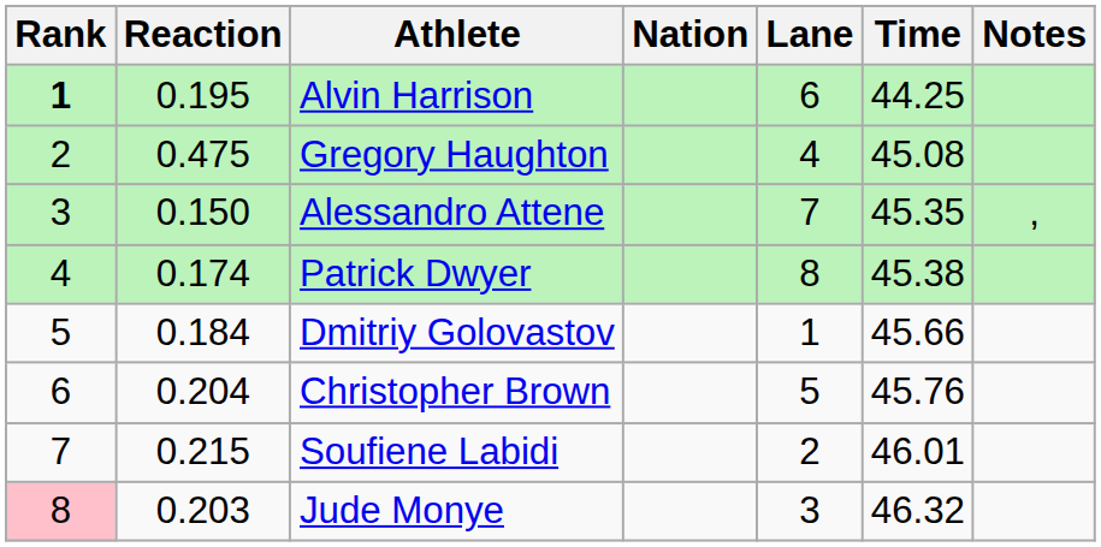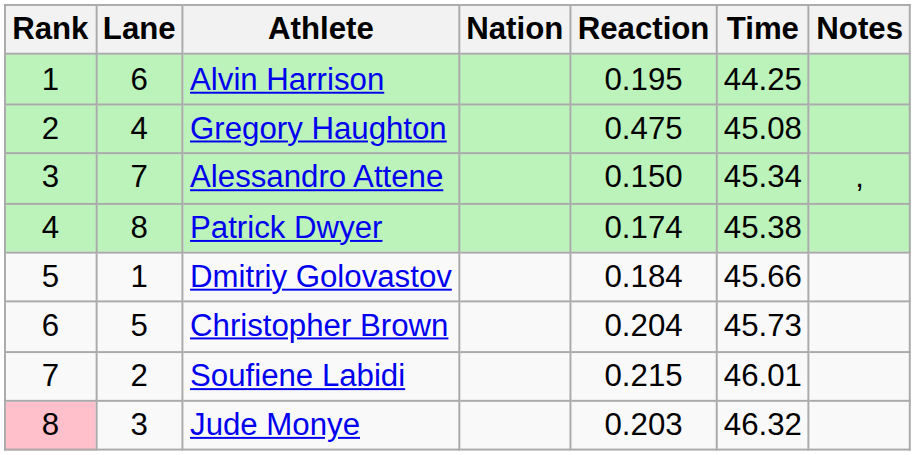columns swapped: Lane <-> Reaction
Alvin Harrison | Rank: bold -> normal
Alessandro Attene | Time: 45.35 -> 45.34
Christopher Brown | Time: 45.76 -> 45.73
